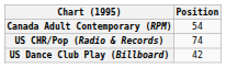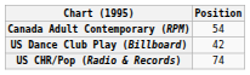rows swapped: US Dance Club Play (Billboard) <-> US CHR/Pop (Radio & Records)
